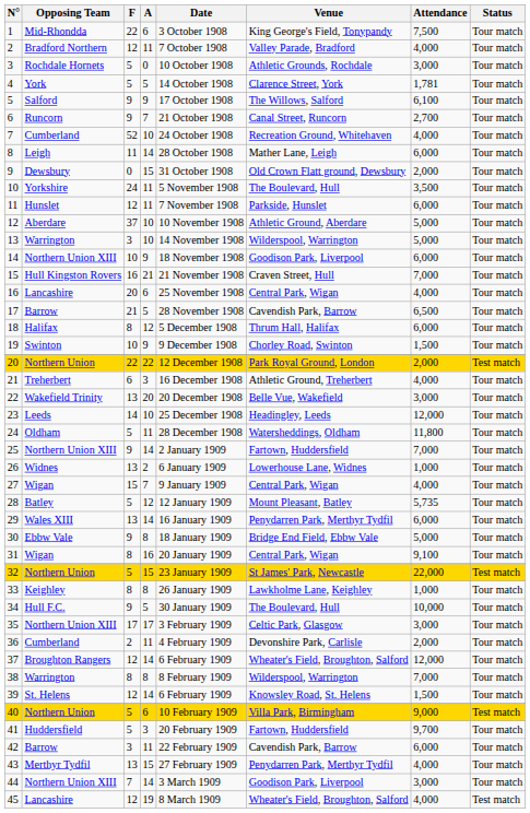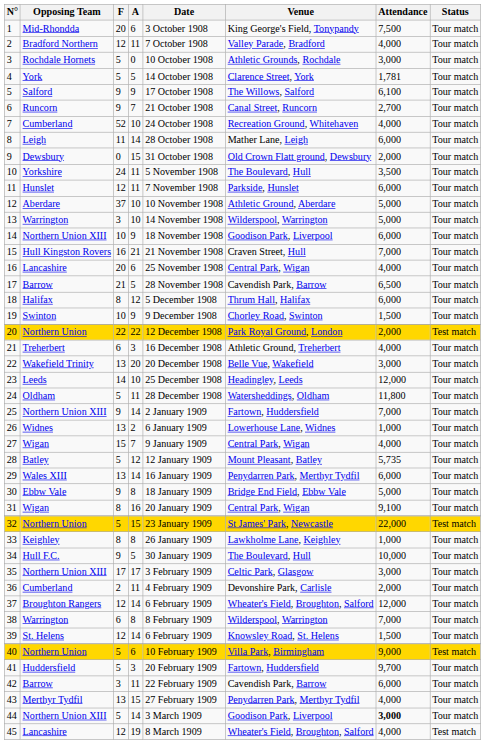1 | F: 22 -> 20
38 | F: 8 -> 6
44 | F: 7 -> 5
44 | Attendance: normal -> bold
